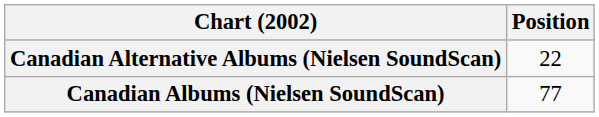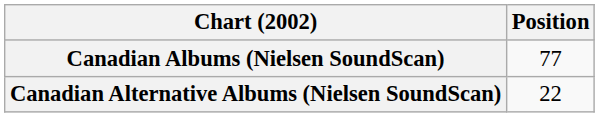rows swapped: Canadian Albums (Nielsen SoundScan) <-> Canadian Alternative Albums (Nielsen SoundScan)
